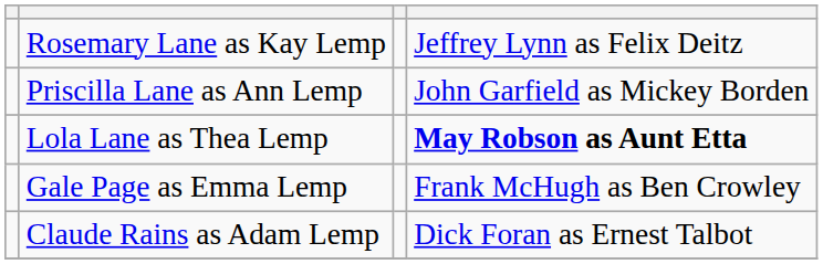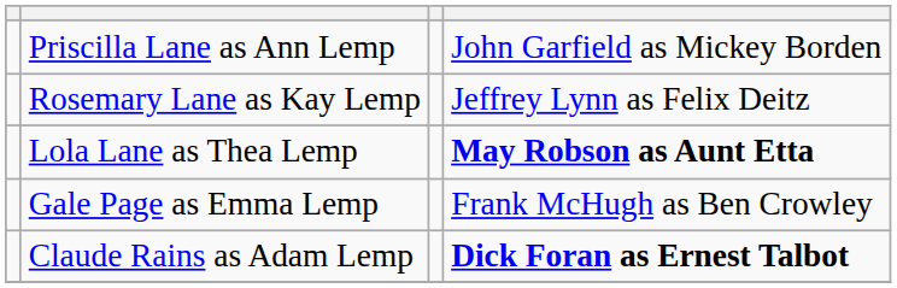rows swapped: Priscilla Lane as Ann Lemp <-> Rosemary Lane as Kay Lemp
Claude Rains as Adam Lemp | column 4: normal -> bold
